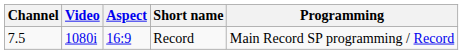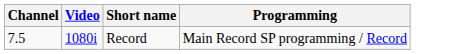- column: Aspect | 16:9
